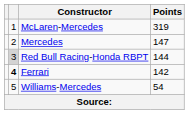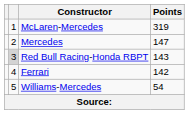Red Bull Racing-Honda RBPT | Points: 144 -> 143
Ferrari | column 2: bold -> normal
